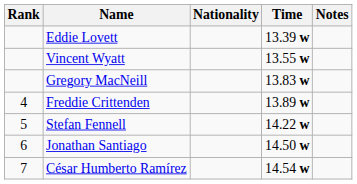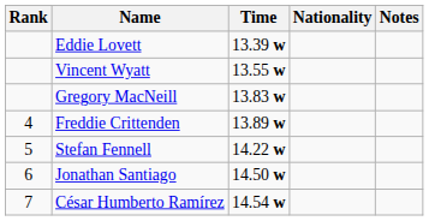columns swapped: Nationality <-> Time
